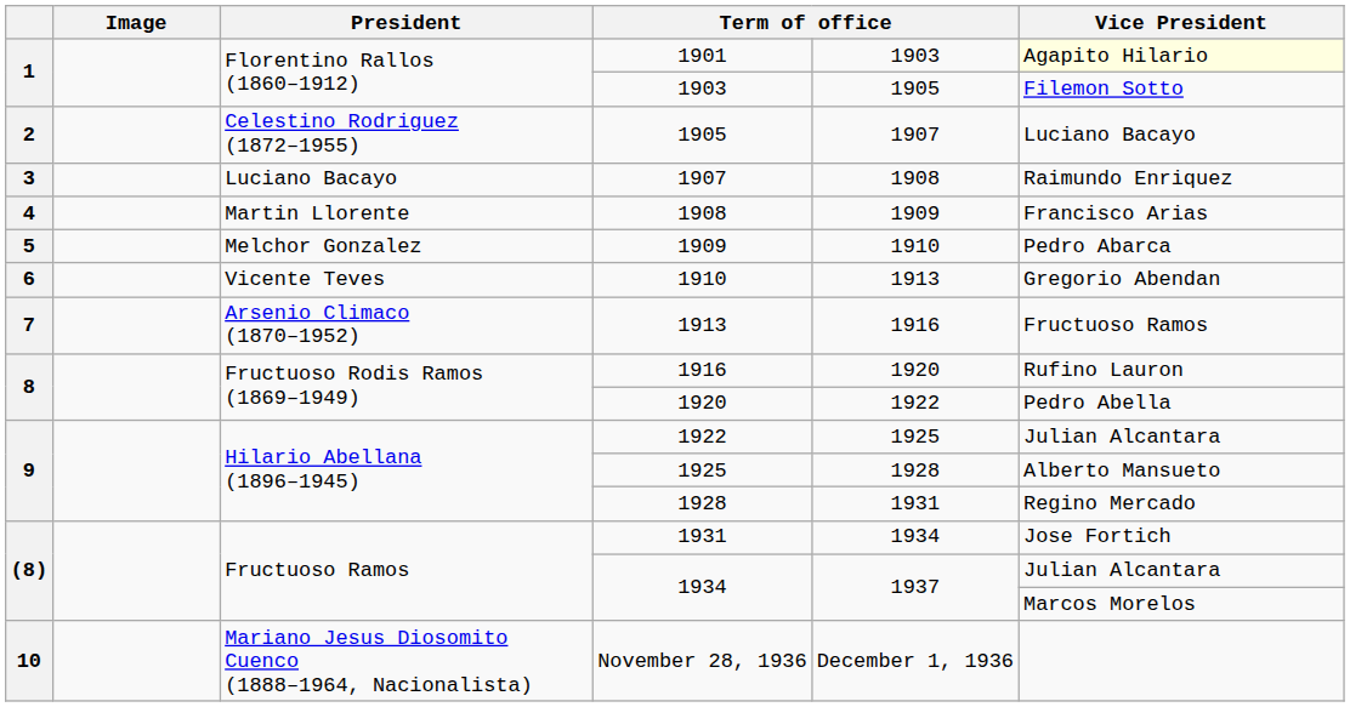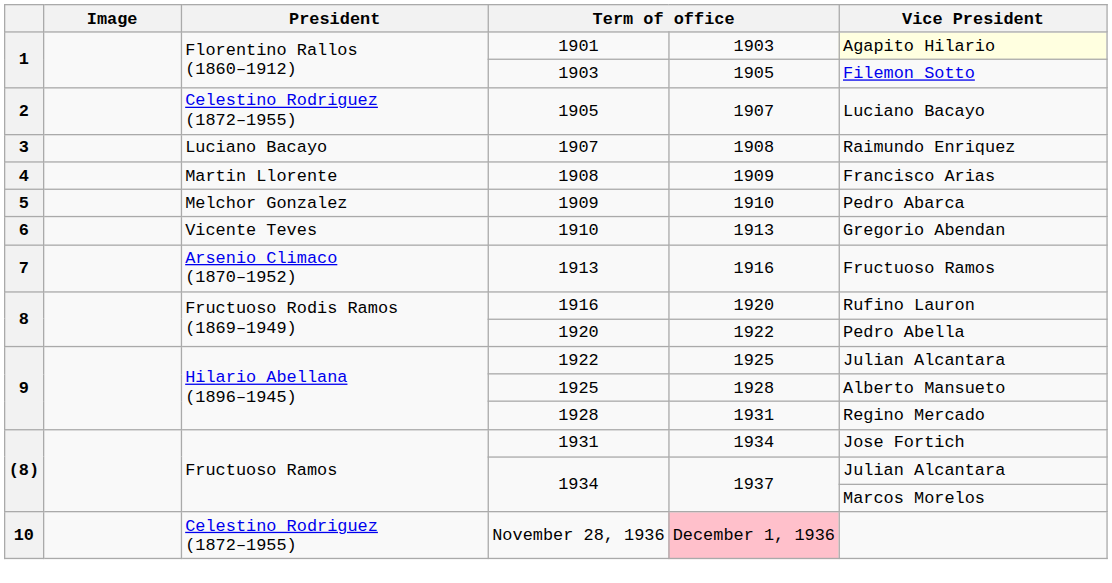November 28, 1936 | President: Mariano Jesus Diosomito Cuenco (1888–1964, Nacionalista) -> Celestino Rodriguez (1872–1955)
November 28, 1936 | column 5: no background -> pink background
